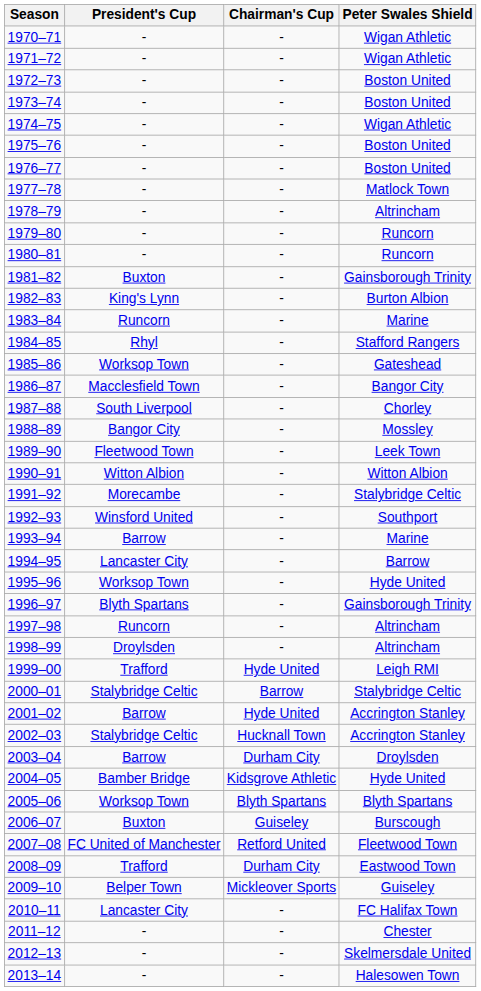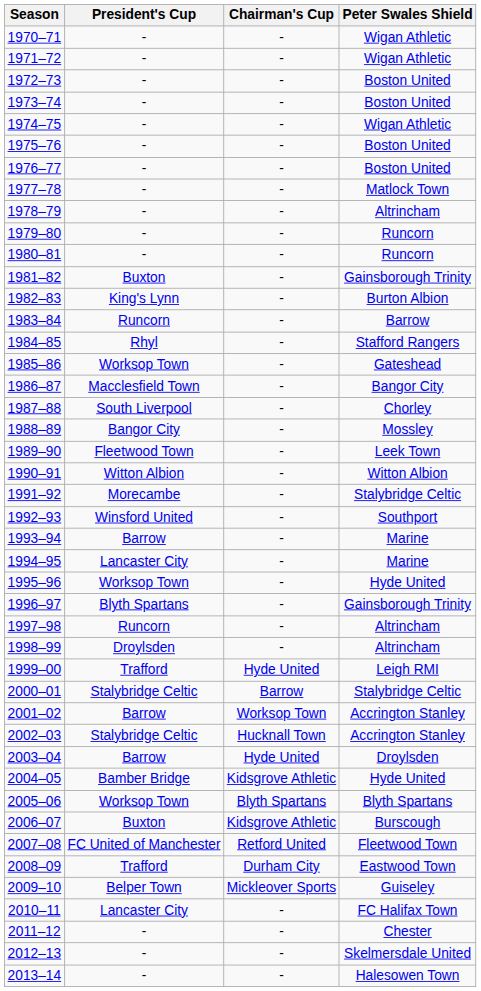1983–84 | Peter Swales Shield: Marine -> Barrow
1994–95 | Peter Swales Shield: Barrow -> Marine
2001–02 | Chairman's Cup: Hyde United -> Worksop Town
2003–04 | Chairman's Cup: Durham City -> Hyde United
2006–07 | Chairman's Cup: Guiseley -> Kidsgrove Athletic
